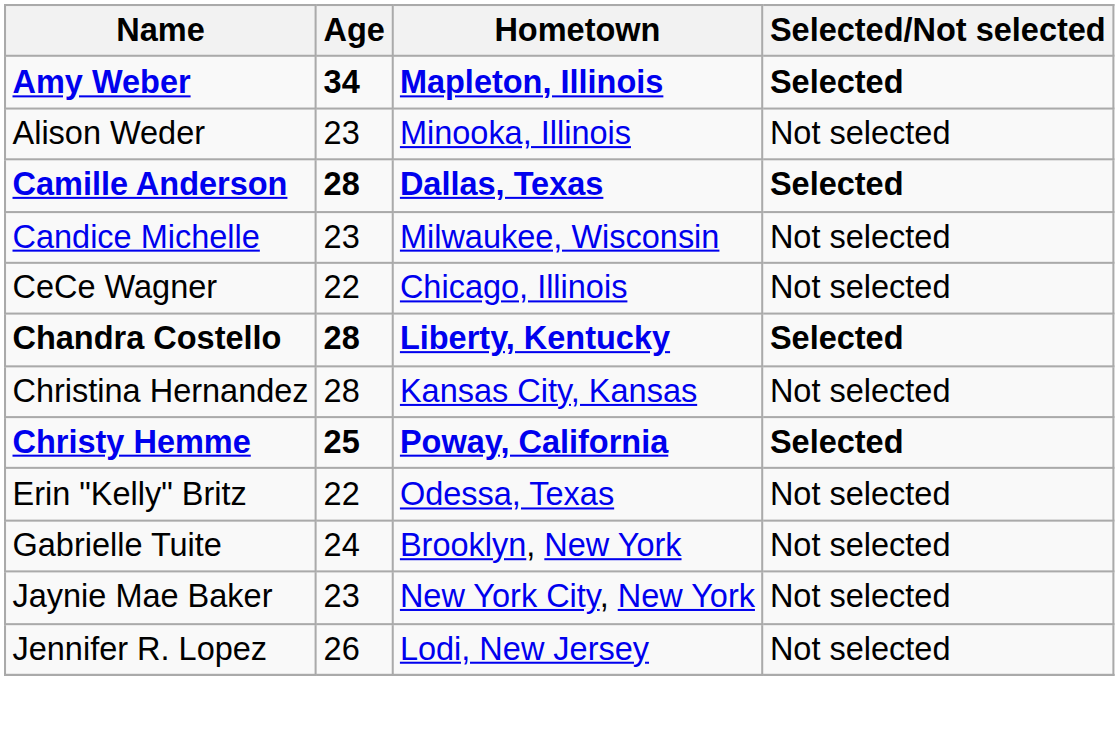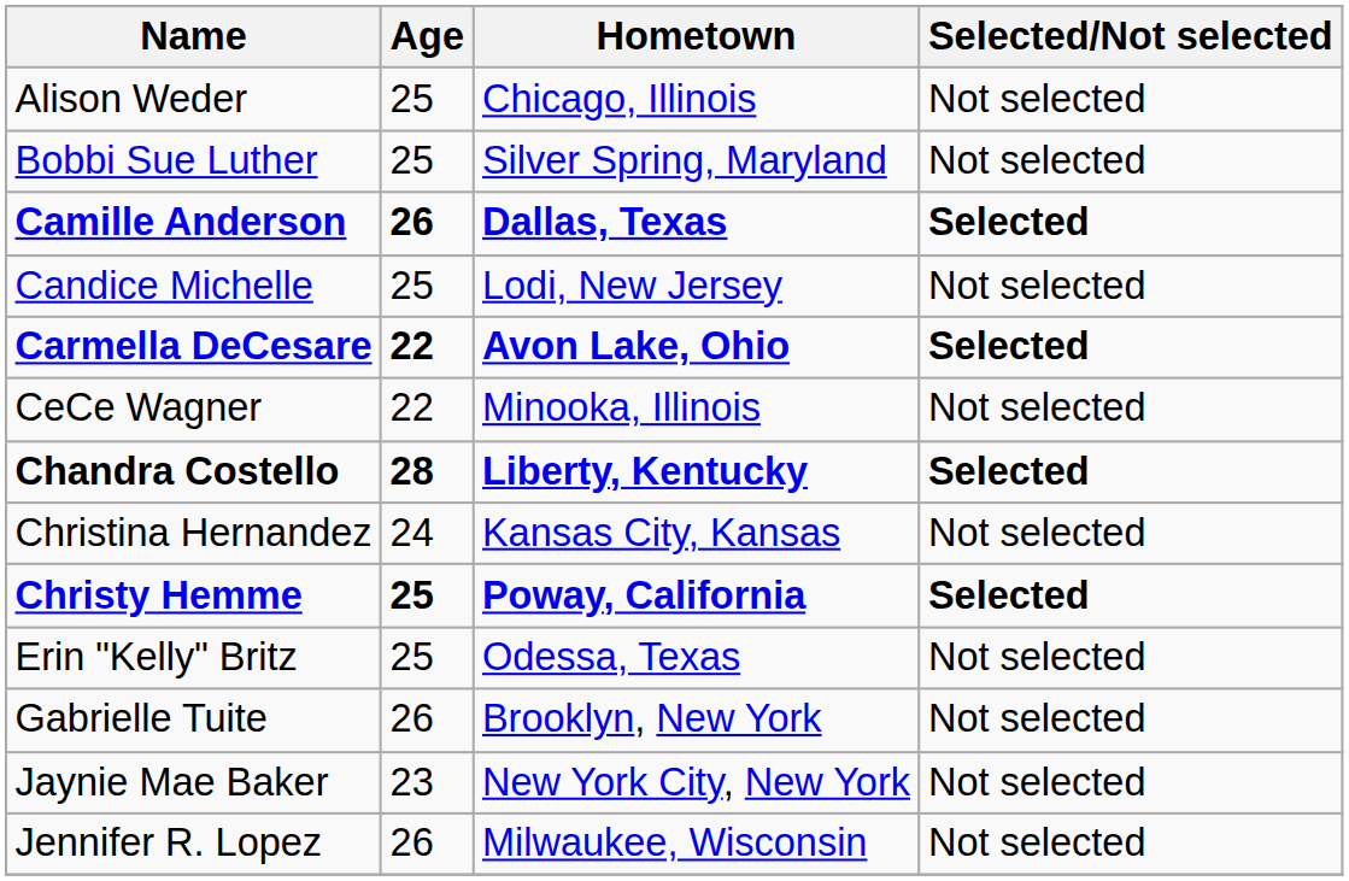- row: Amy Weber | 34 | Mapleton, Illinois | Selected
Alison Weder | Age: 23 -> 25
Alison Weder | Hometown: Minooka, Illinois -> Chicago, Illinois
+ row: Bobbi Sue Luther | 25 | Silver Spring, Maryland | Not selected
Camille Anderson | Age: 28 -> 26
Candice Michelle | Age: 23 -> 25
Candice Michelle | Hometown: Milwaukee, Wisconsin -> Lodi, New Jersey
+ row: Carmella DeCesare | 22 | Avon Lake, Ohio | Selected
CeCe Wagner | Hometown: Chicago, Illinois -> Minooka, Illinois
Christina Hernandez | Age: 28 -> 24
Erin "Kelly" Britz | Age: 22 -> 25
Gabrielle Tuite | Age: 24 -> 26
Jennifer R. Lopez | Hometown: Lodi, New Jersey -> Milwaukee, Wisconsin
